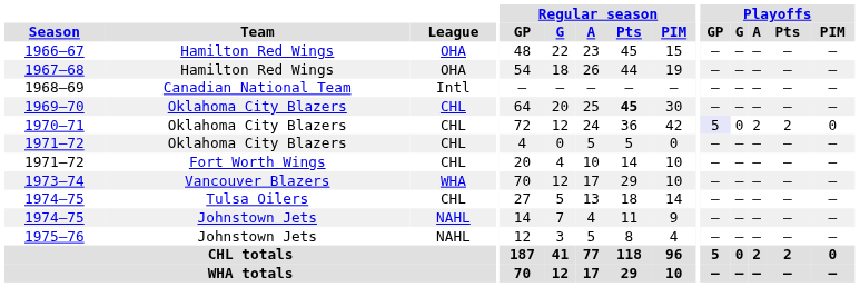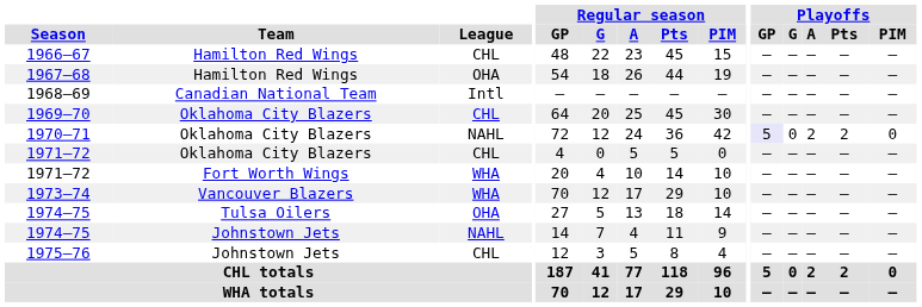1966–67 | League: OHA -> CHL
1969–70 | Regular season / Pts: bold -> normal
1970–71 | League: CHL -> NAHL
1971–72 / Fort Worth Wings | League: CHL -> WHA
1974–75 / Tulsa Oilers | League: CHL -> OHA
1975–76 | League: NAHL -> CHL
